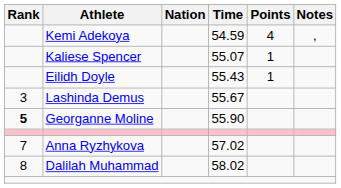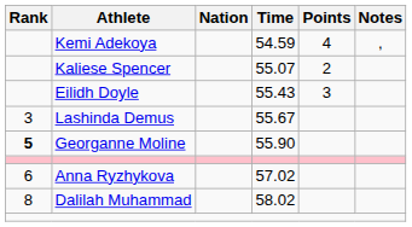Kaliese Spencer | Points: 1 -> 2
Eilidh Doyle | Points: 1 -> 3
Anna Ryzhykova | Rank: 7 -> 6
